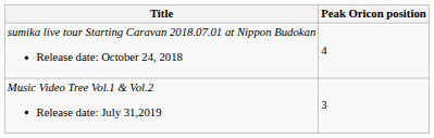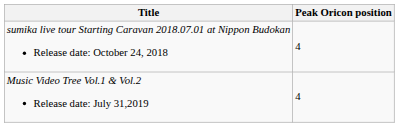Music Video Tree Vol.1 & Vol.2 Release date: July 31,2019 | Peak Oricon position: 3 -> 4
